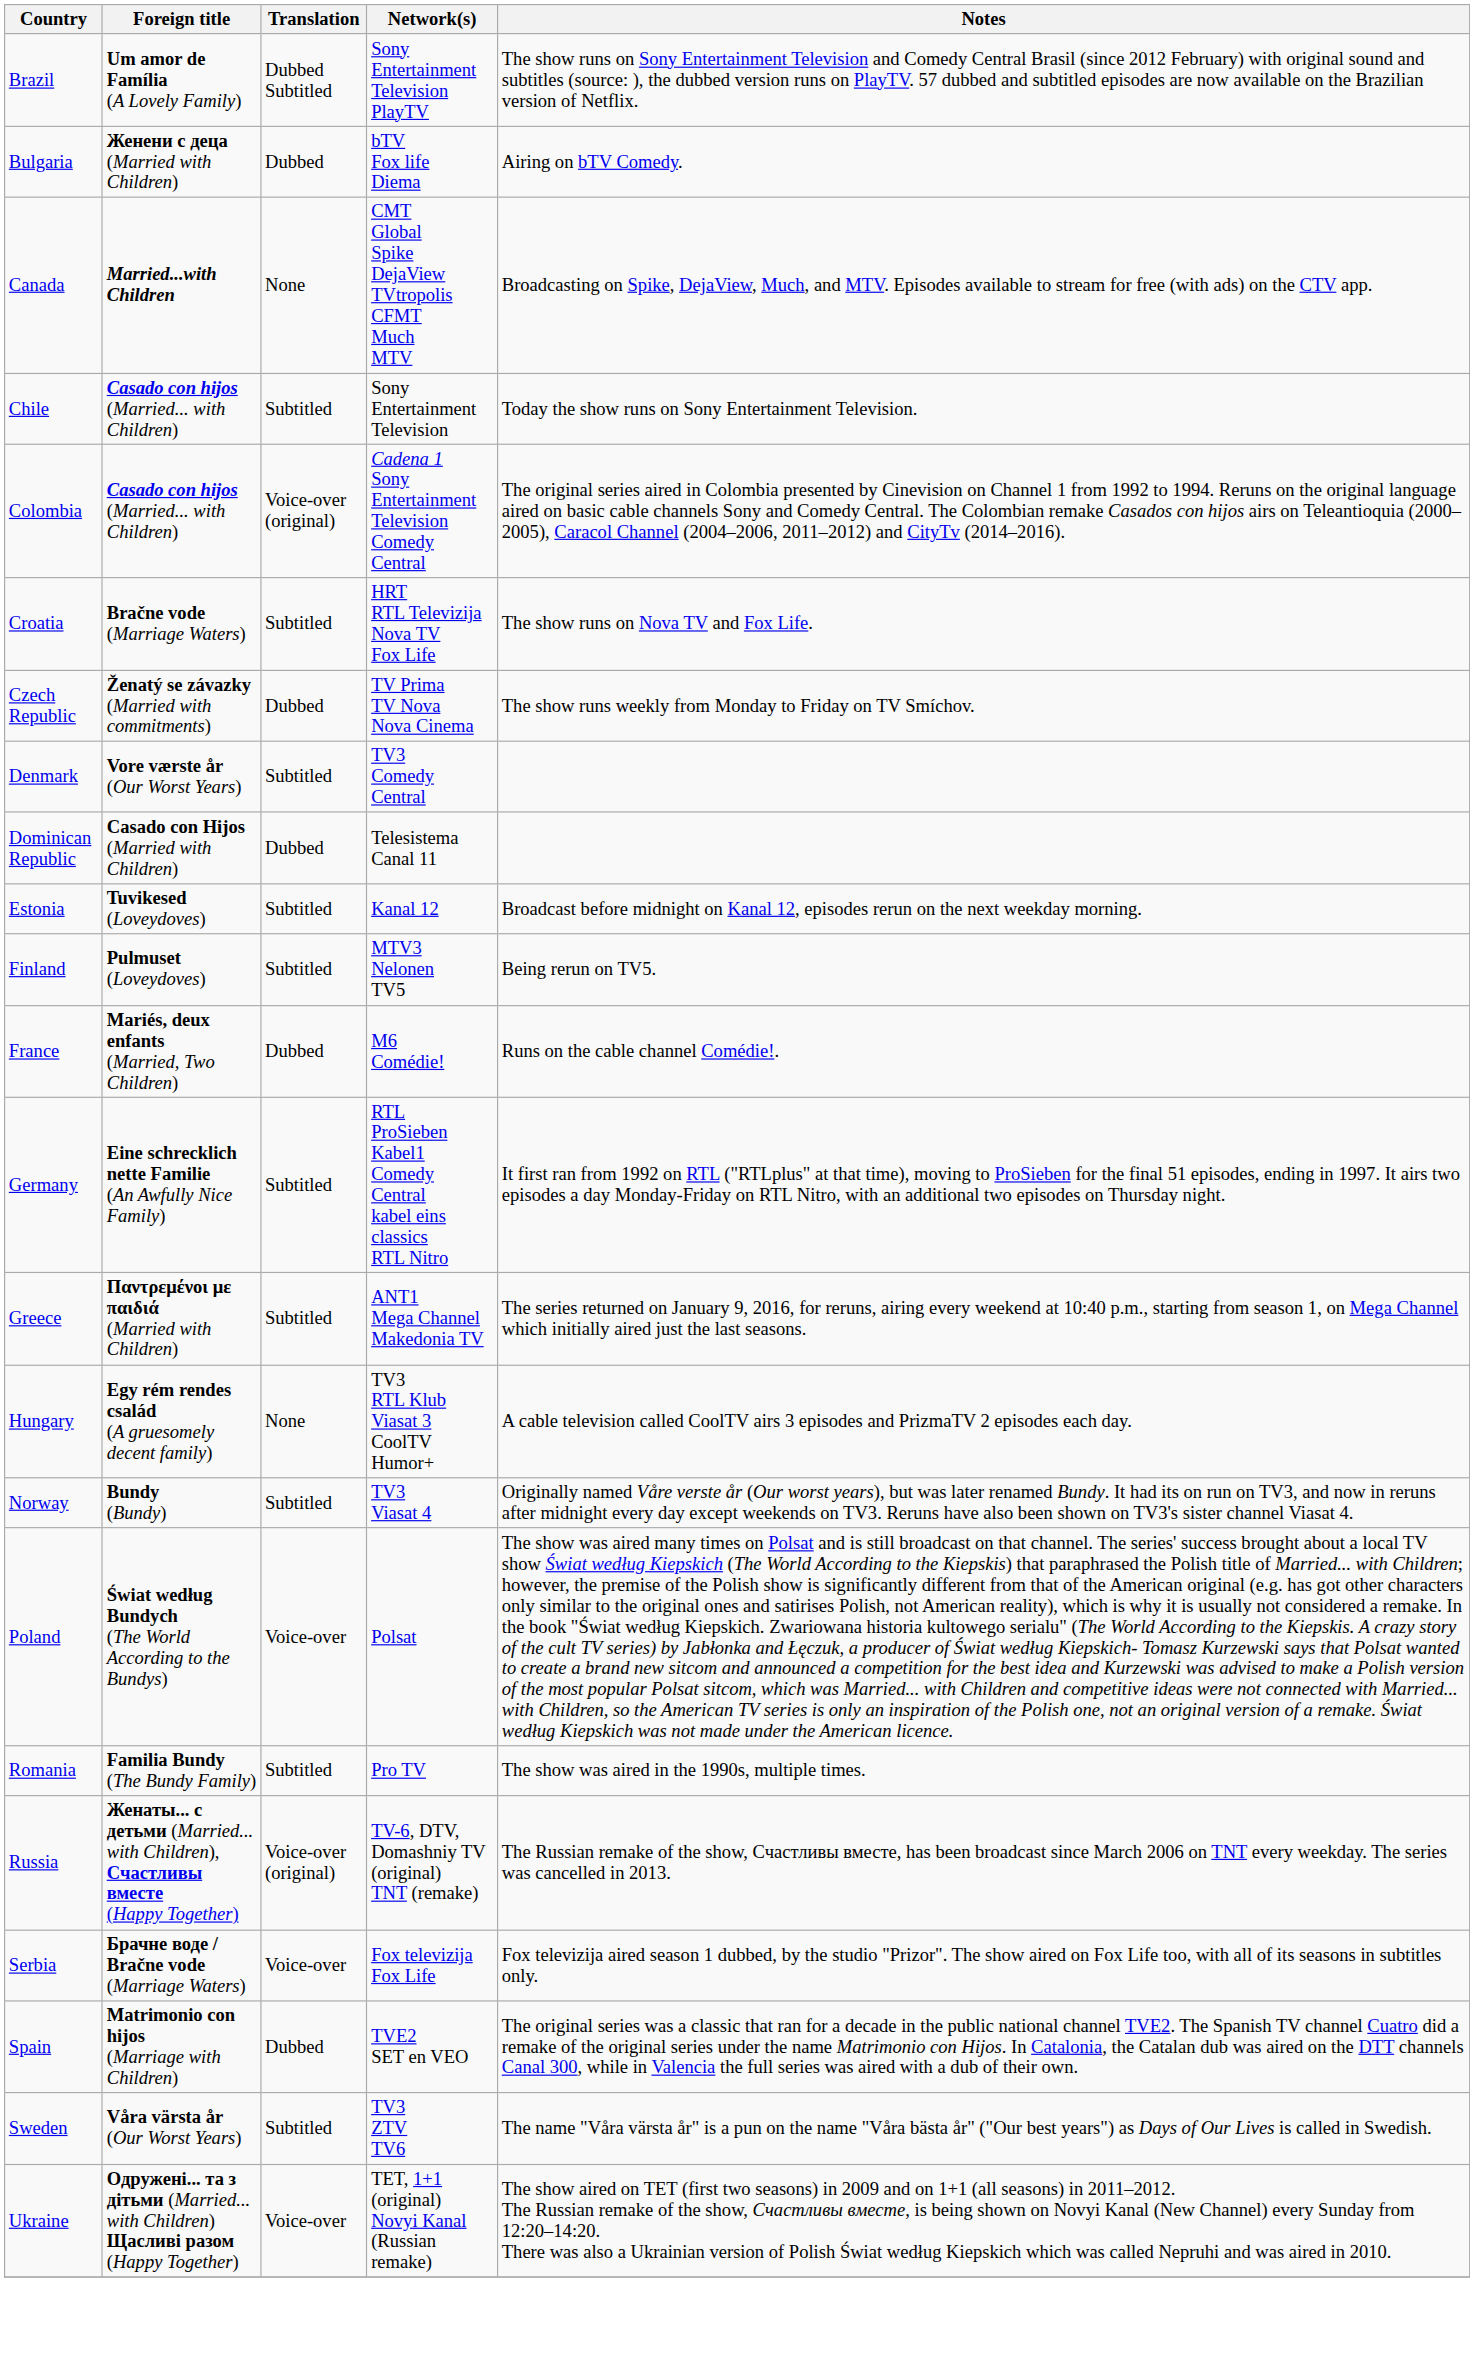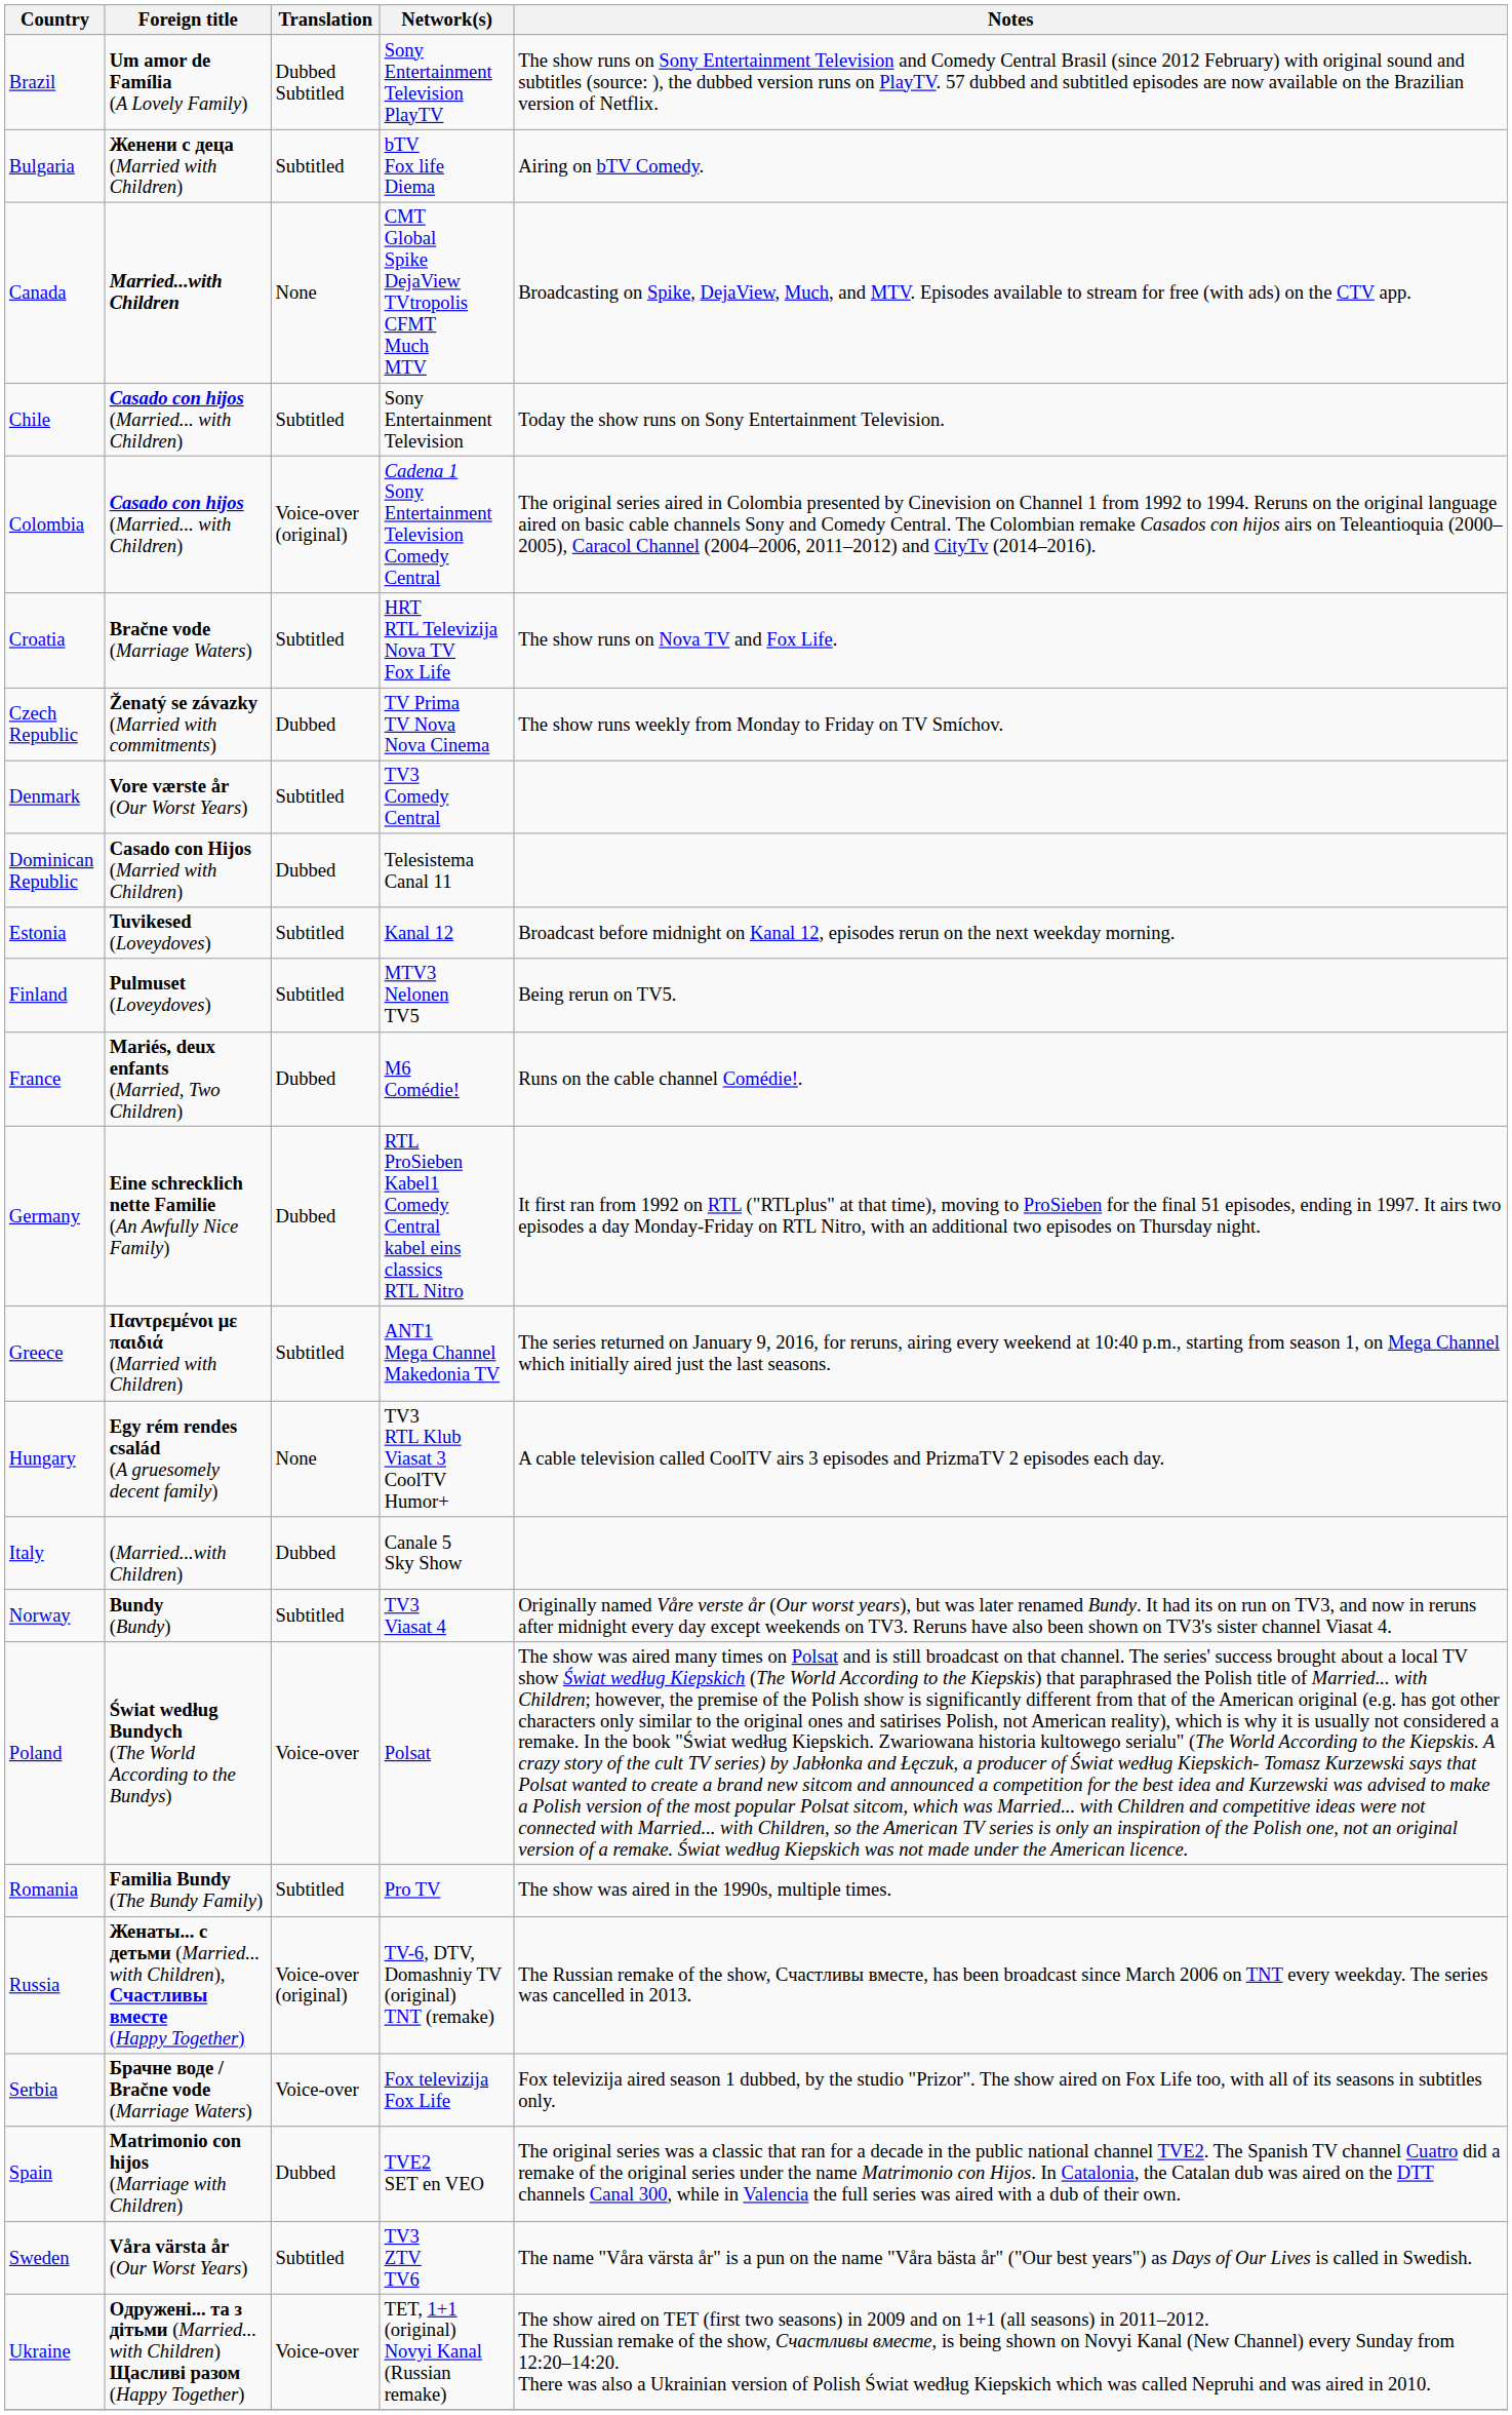Bulgaria | Translation: Dubbed -> Subtitled
Germany | Translation: Subtitled -> Dubbed
+ row: Italy | (Married...with Children) | Dubbed | Canale 5 Sky Show
